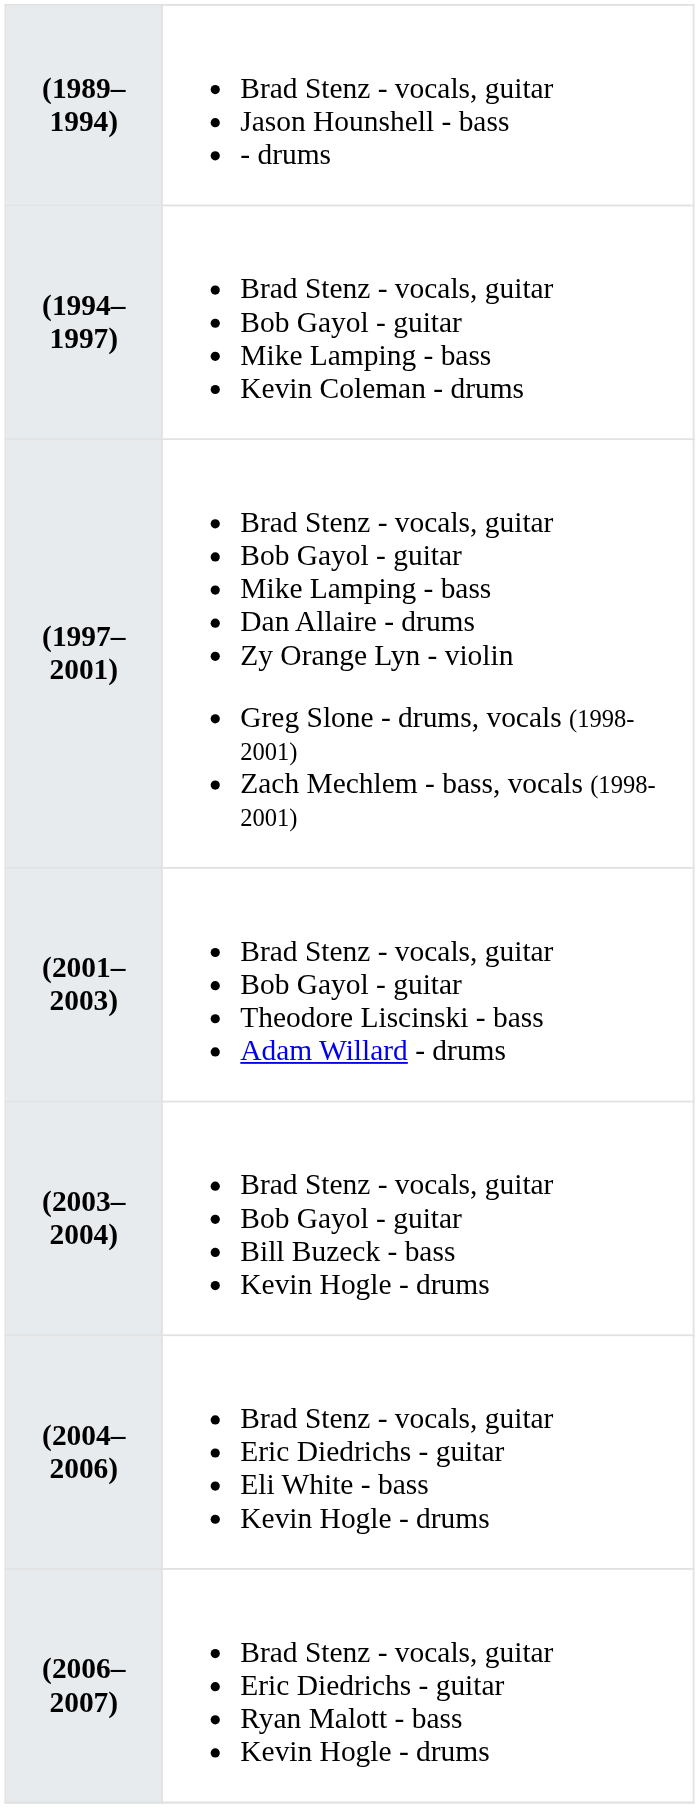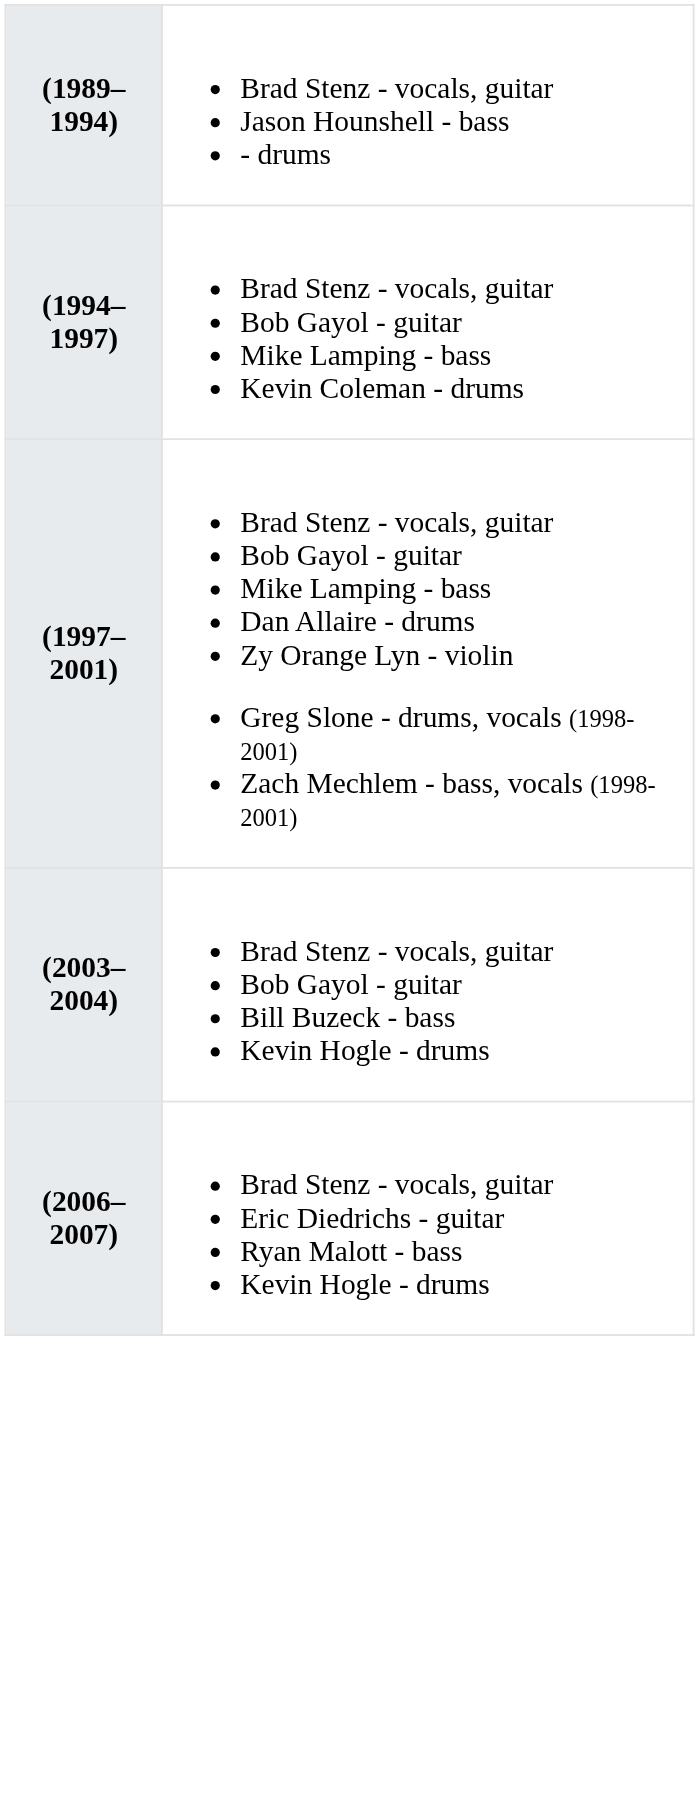- row: (2001–2003) | Brad Stenz - vocals, guitar Bob Gayol - guitar Theodore Liscinski - bass Adam Willard - drums
- row: (2004–2006) | Brad Stenz - vocals, guitar Eric Diedrichs - guitar Eli White - bass Kevin Hogle - drums
